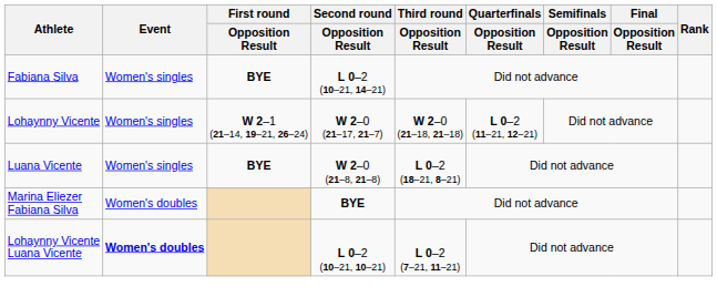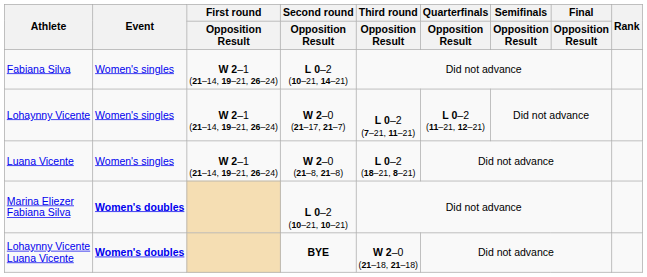Fabiana Silva | First round / Opposition Result: BYE -> W 2–1 (21–14, 19–21, 26–24)
Lohaynny Vicente | Third round / Opposition Result: W 2–0 (21–18, 21–18) -> L 0–2 (7–21, 11–21)
Luana Vicente | First round / Opposition Result: BYE -> W 2–1 (21–14, 19–21, 26–24)
Marina Eliezer Fabiana Silva | Event: normal -> bold
Marina Eliezer Fabiana Silva | Second round / Opposition Result: BYE -> L 0–2 (10–21, 10–21)
Lohaynny Vicente Luana Vicente | Second round / Opposition Result: L 0–2 (10–21, 10–21) -> BYE
Lohaynny Vicente Luana Vicente | Third round / Opposition Result: L 0–2 (7–21, 11–21) -> W 2–0 (21–18, 21–18)
